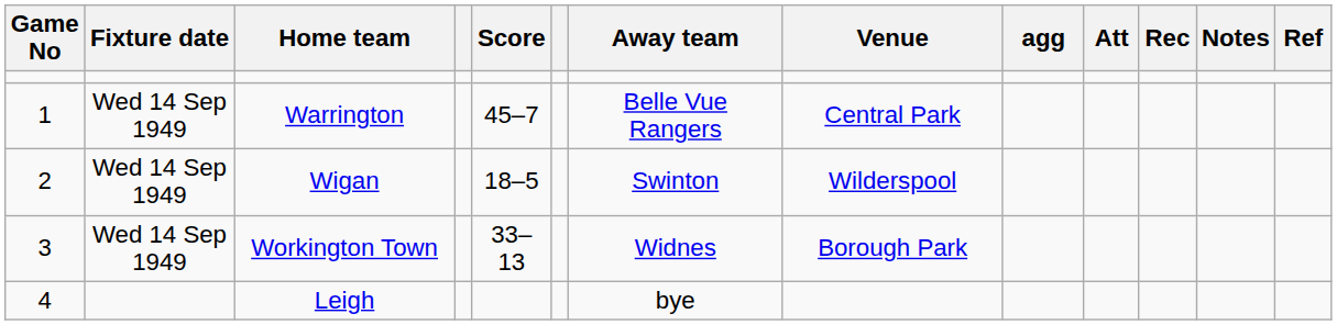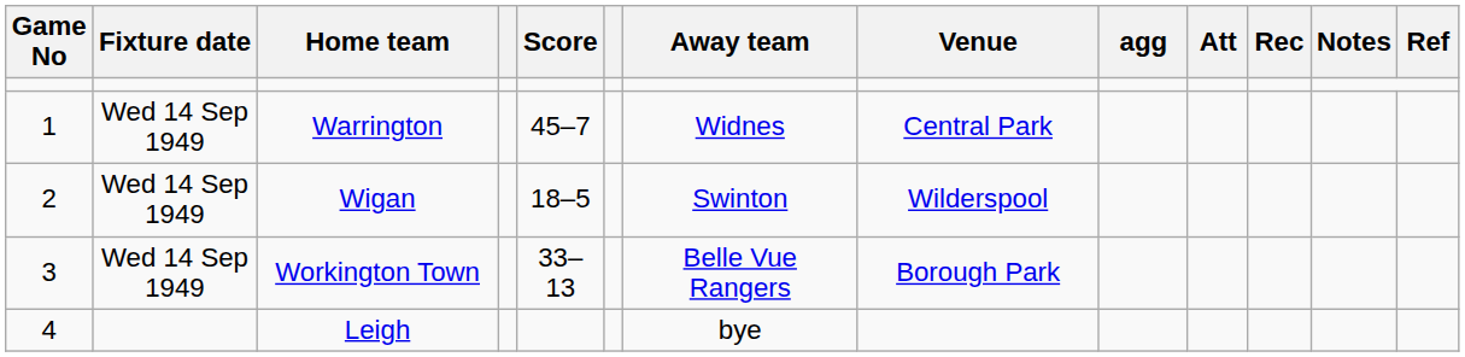Warrington | Away team: Belle Vue Rangers -> Widnes
Workington Town | Away team: Widnes -> Belle Vue Rangers
